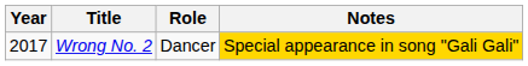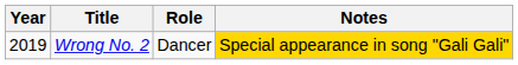Wrong No. 2 | Year: 2017 -> 2019
